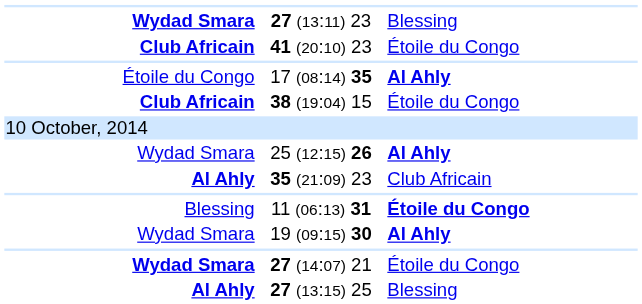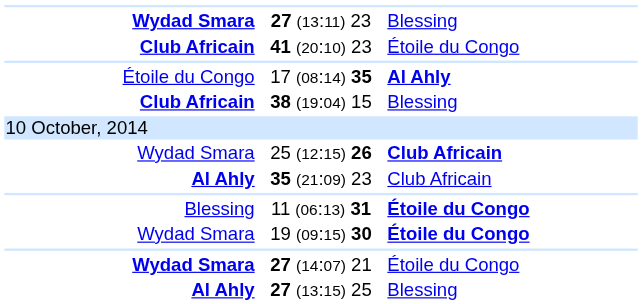38 (19:04) 15 | column 3: Étoile du Congo -> Blessing
25 (12:15) 26 | column 3: Al Ahly -> Club Africain
19 (09:15) 30 | column 3: Al Ahly -> Étoile du Congo
